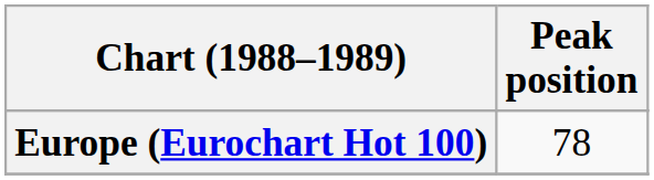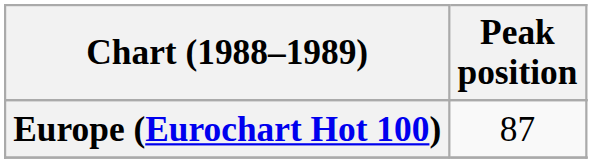Europe (Eurochart Hot 100) | Peak position: 78 -> 87
